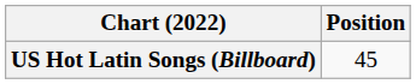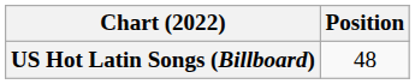US Hot Latin Songs (Billboard) | Position: 45 -> 48
